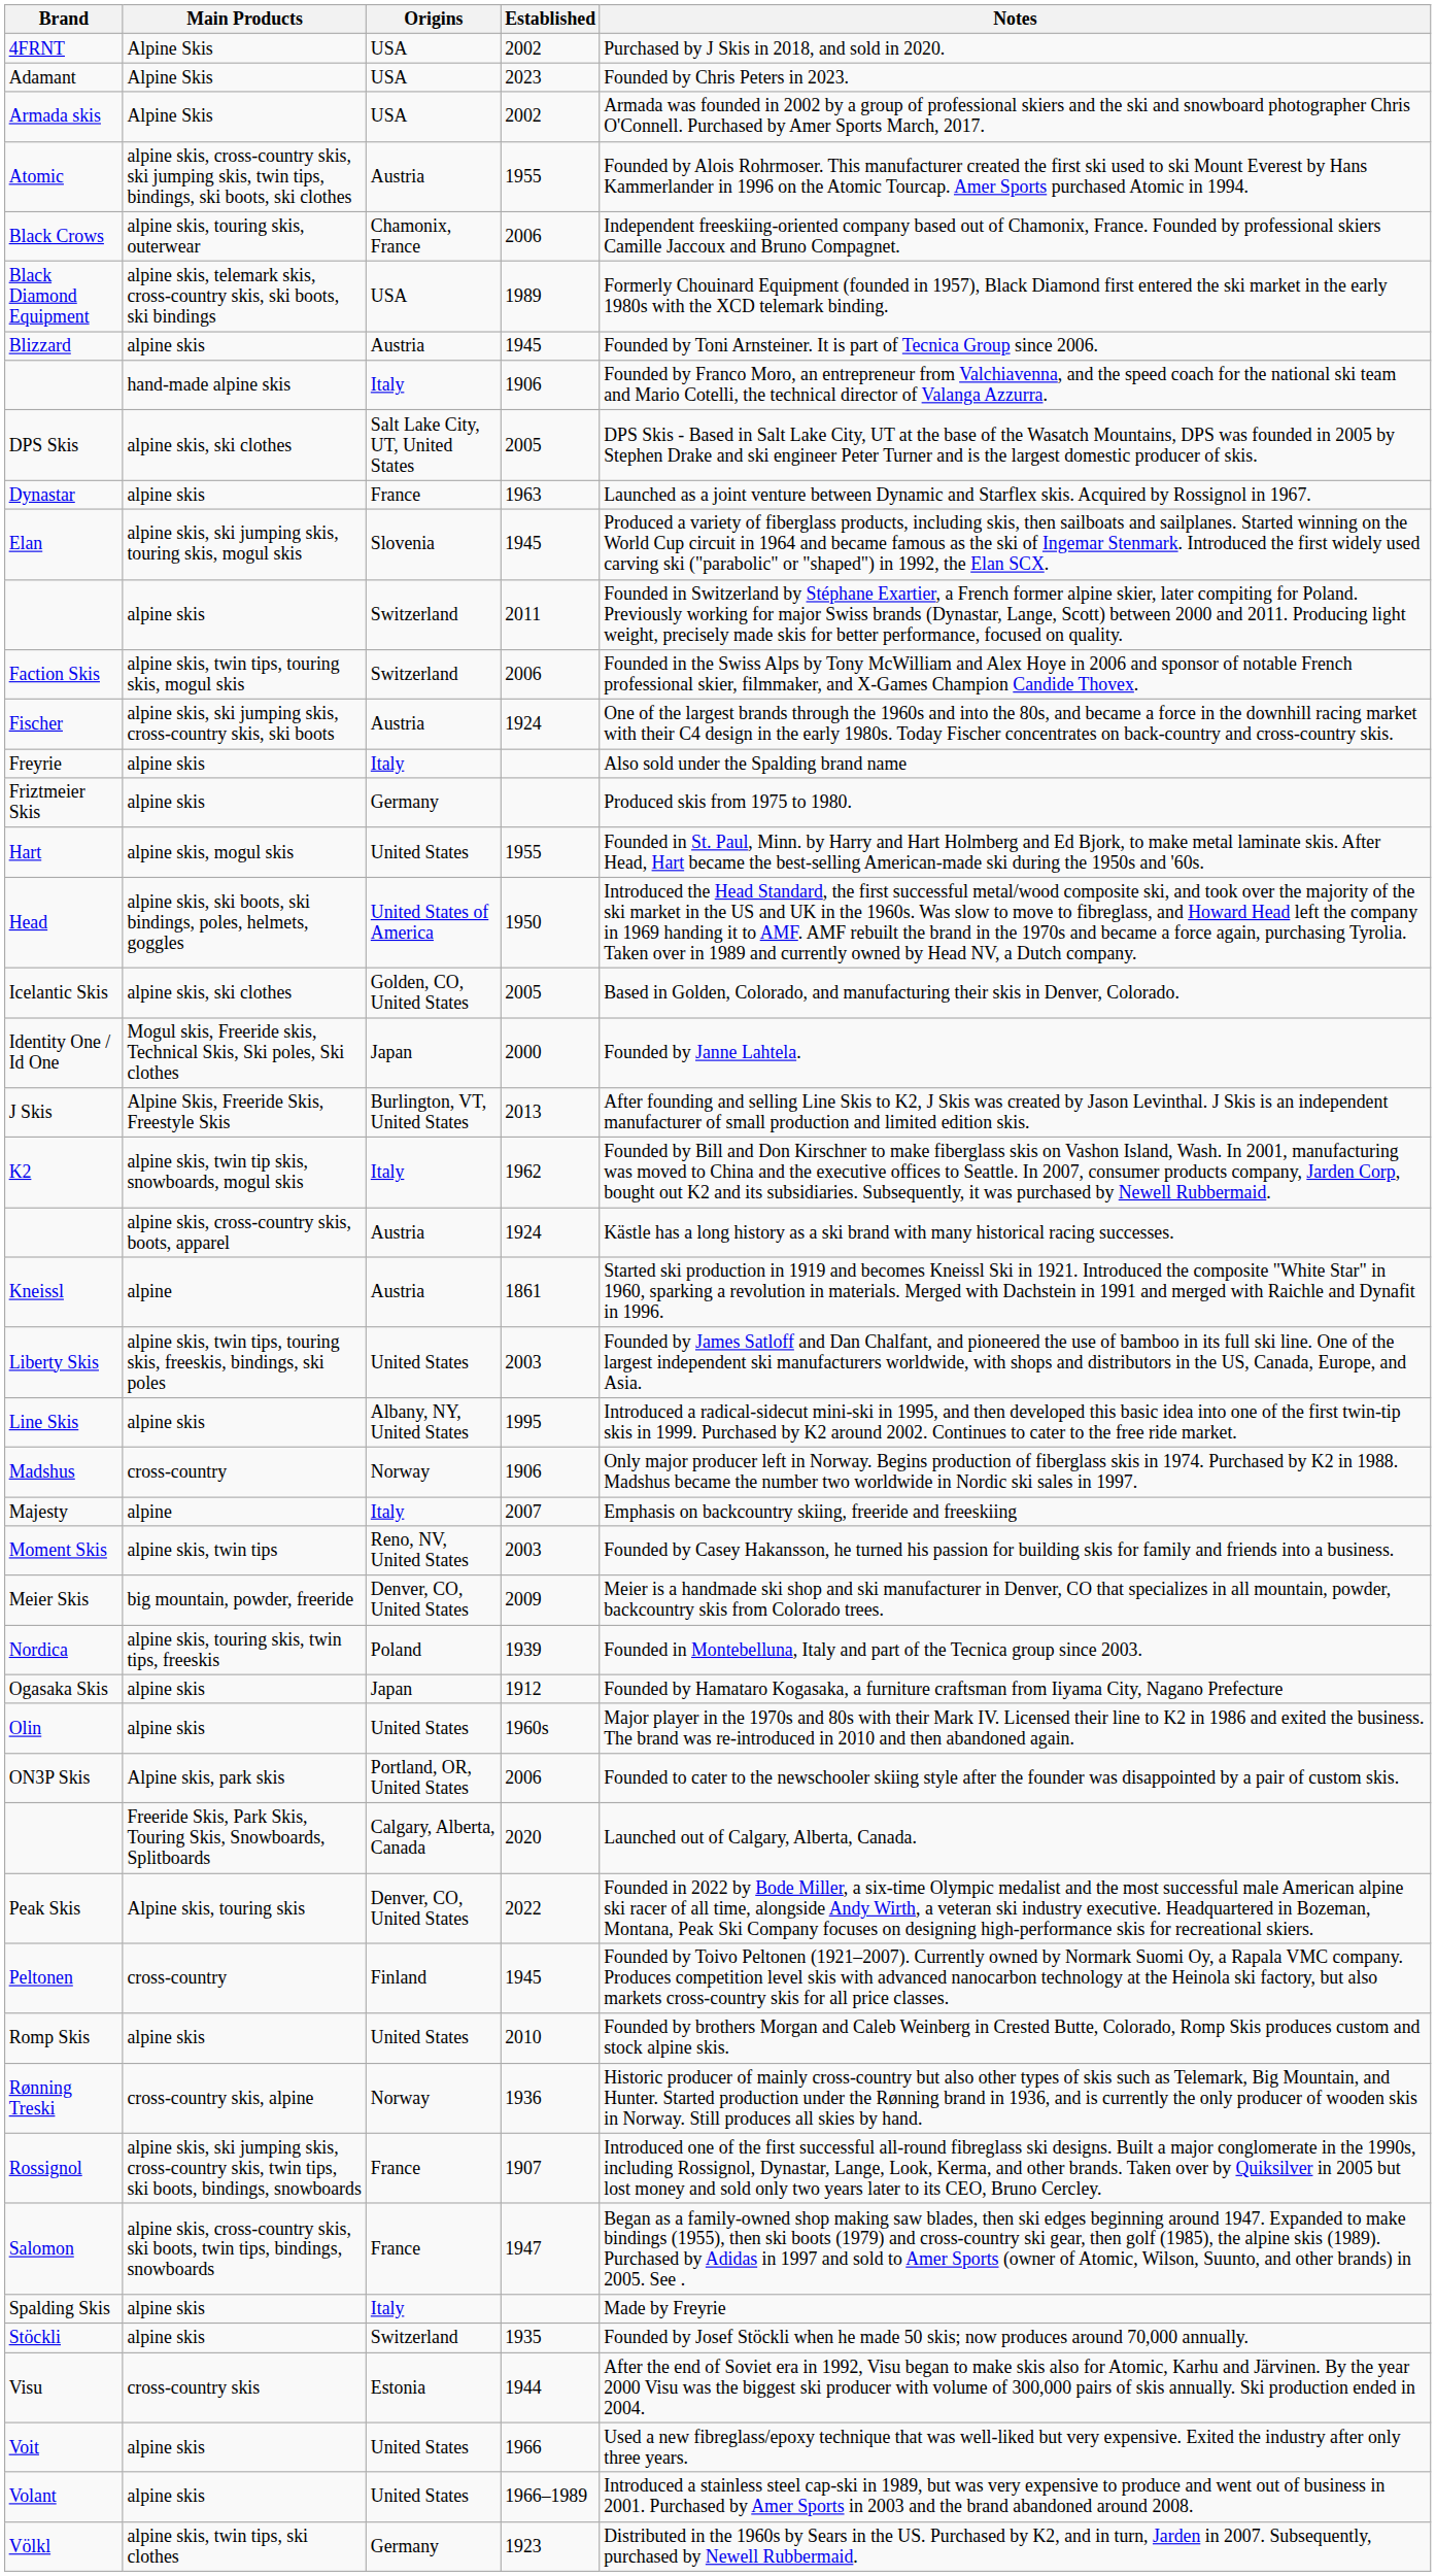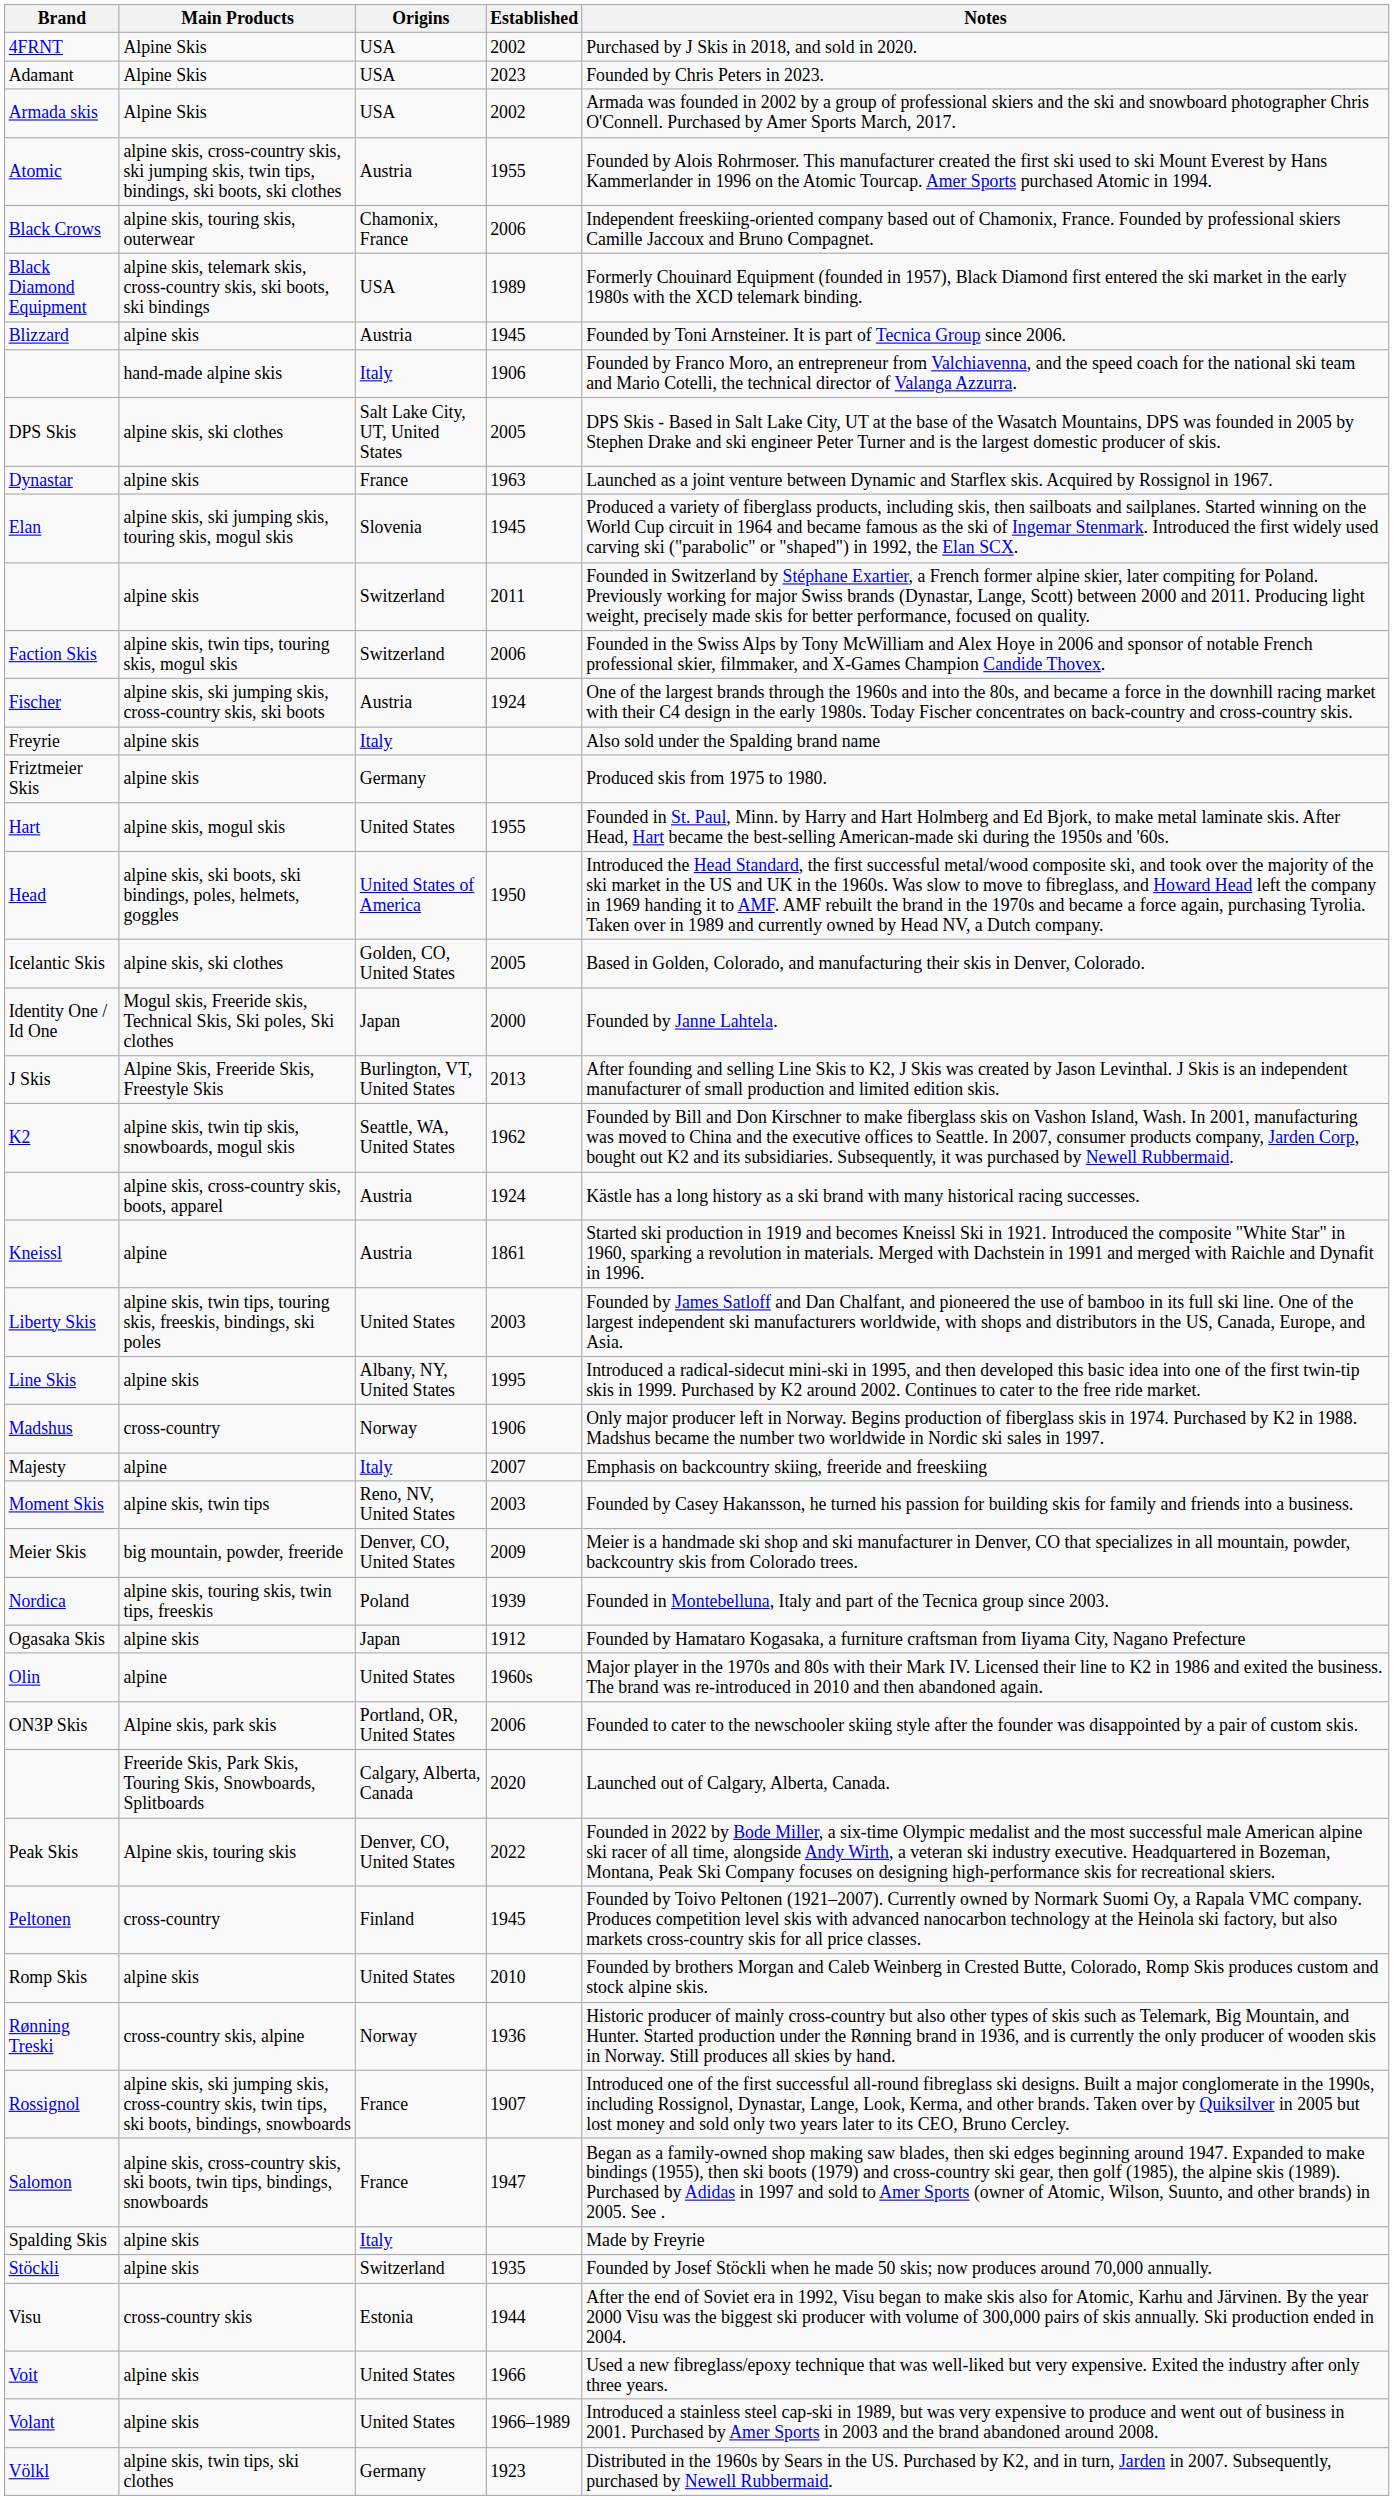K2 | Origins: Italy -> Seattle, WA, United States
Olin | Main Products: alpine skis -> alpine
